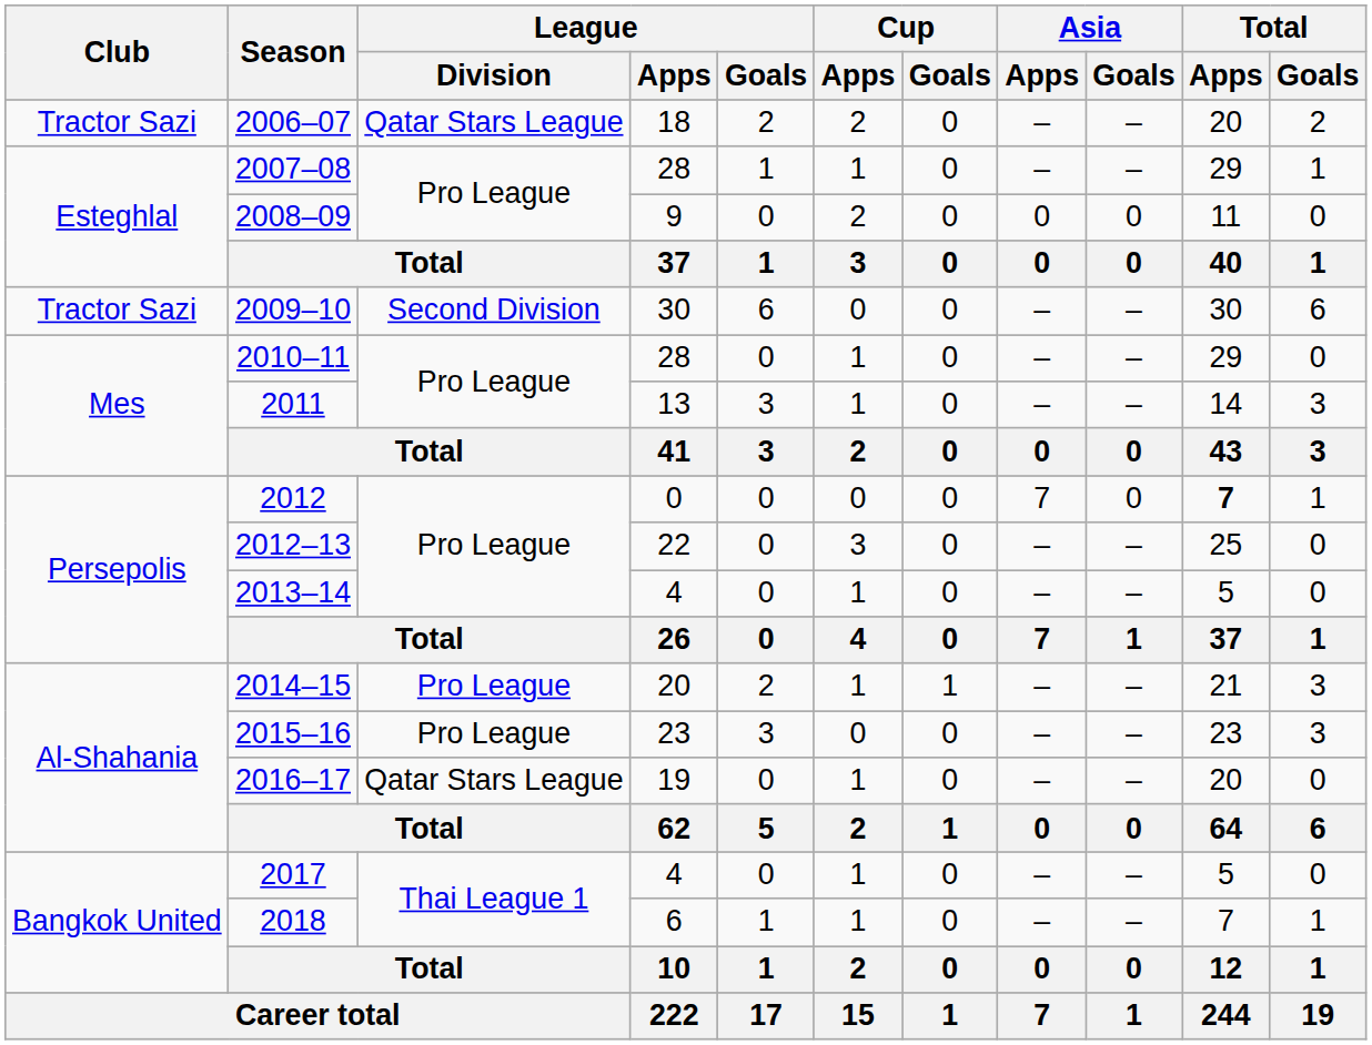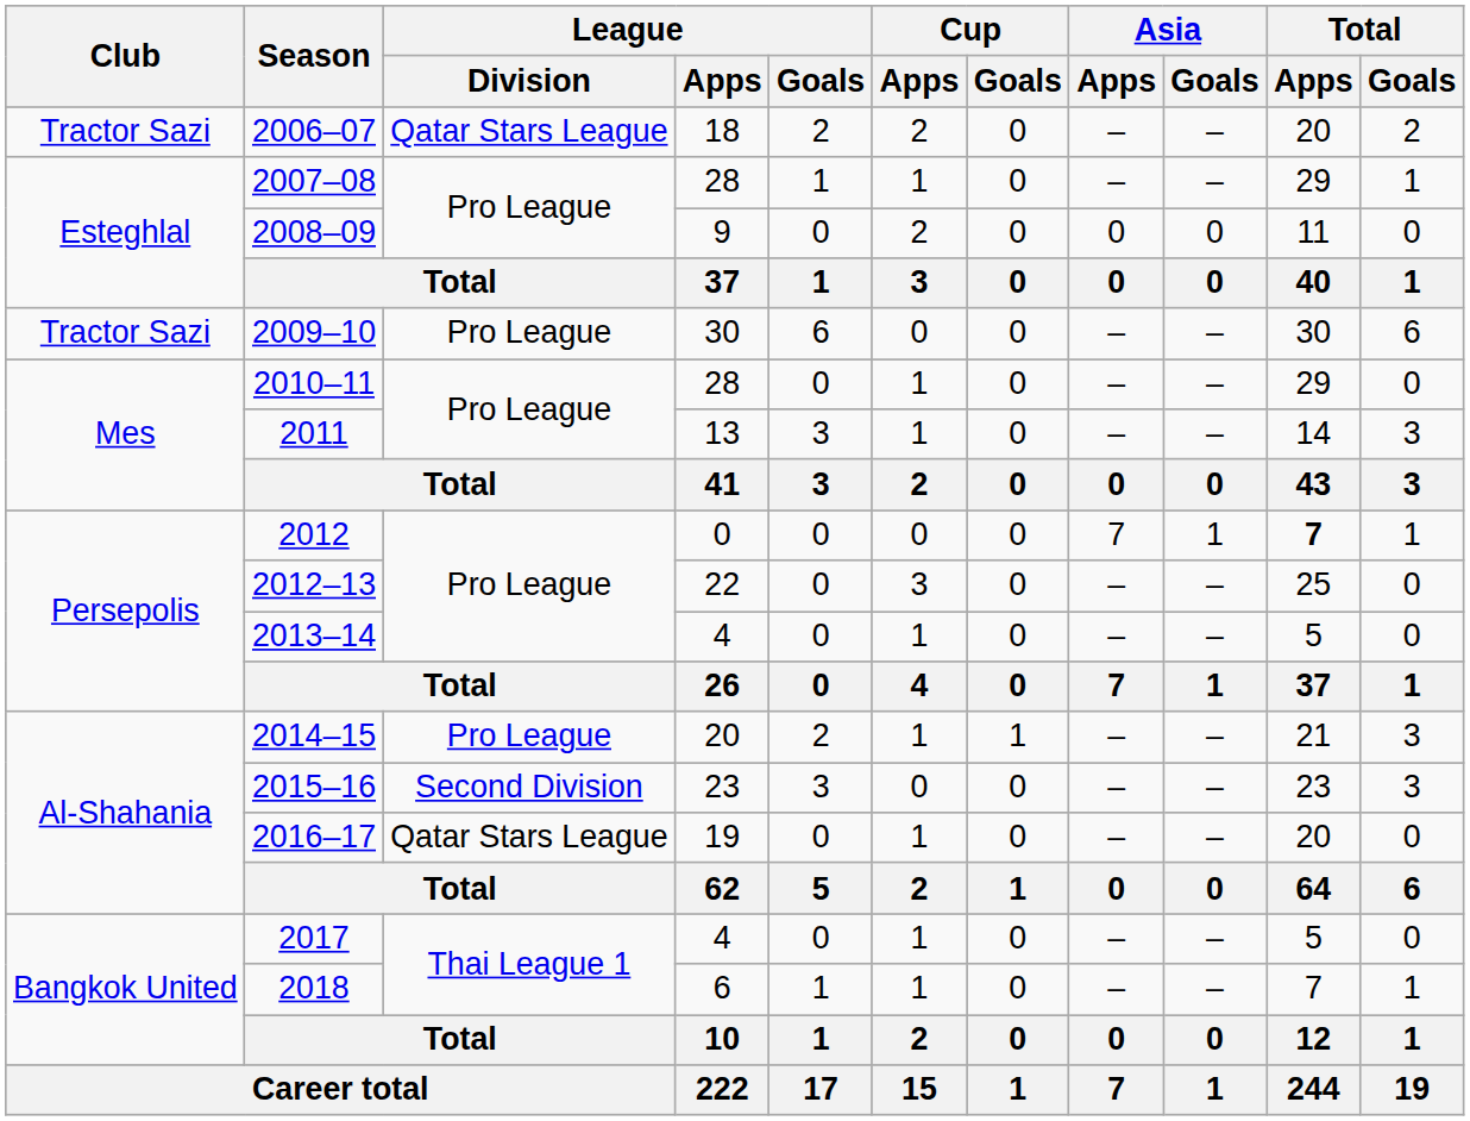2009–10 | League / Division: Second Division -> Pro League
2012 | Asia / Goals: 0 -> 1
2015–16 | League / Division: Pro League -> Second Division
